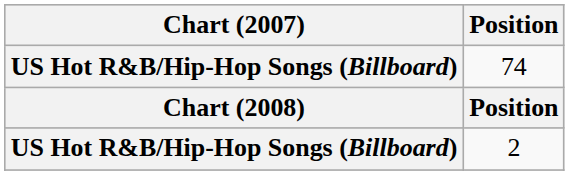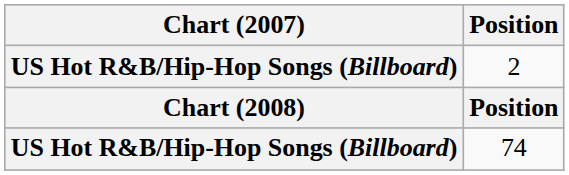rows swapped: 2 <-> 74
